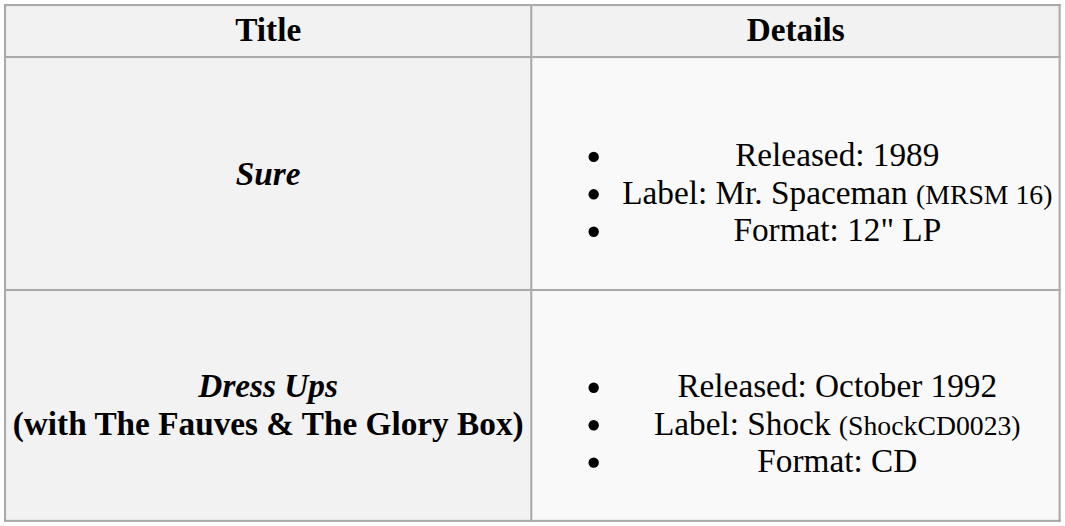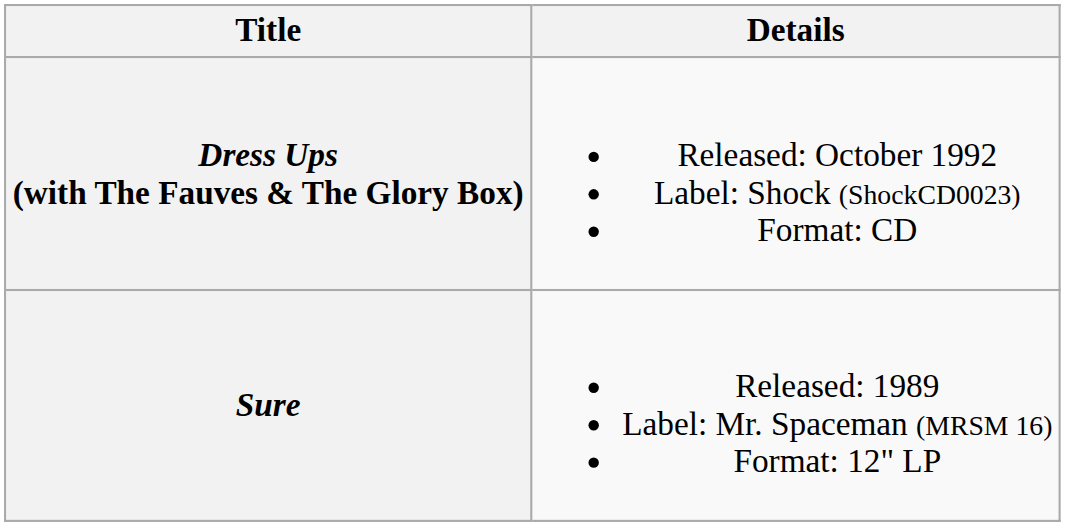rows swapped: Sure <-> Dress Ups (with The Fauves & The Glory Box)
